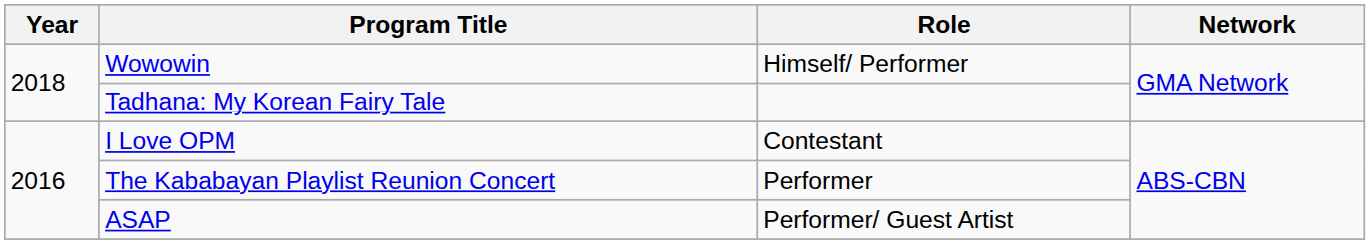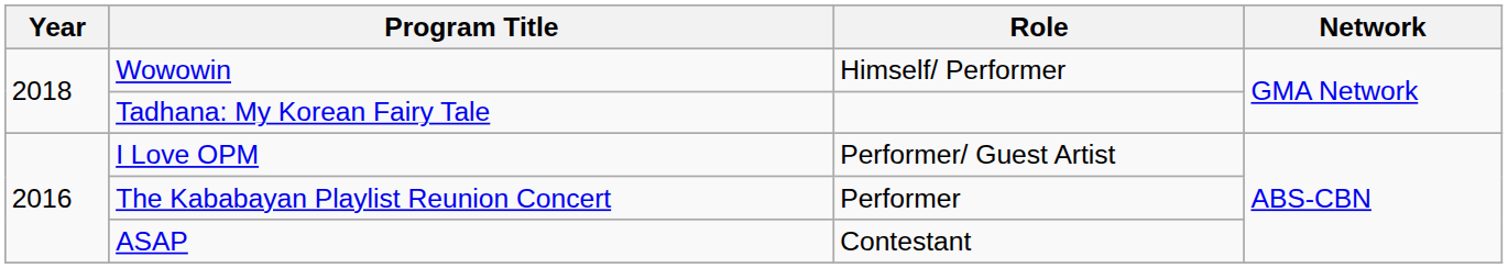I Love OPM | Role: Contestant -> Performer/ Guest Artist
ASAP | Role: Performer/ Guest Artist -> Contestant
